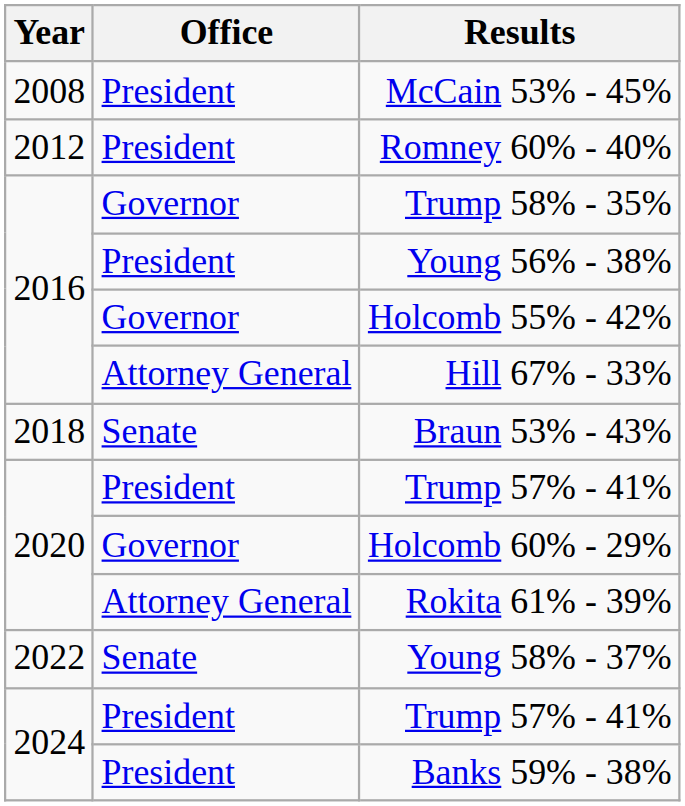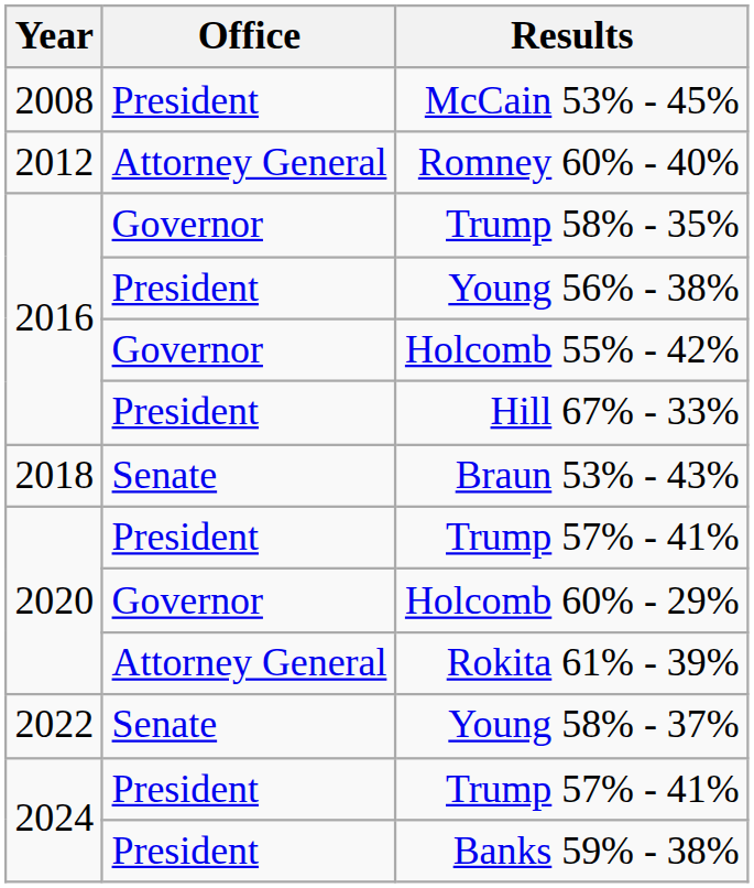Romney 60% - 40% | Office: President -> Attorney General
Hill 67% - 33% | Office: Attorney General -> President
